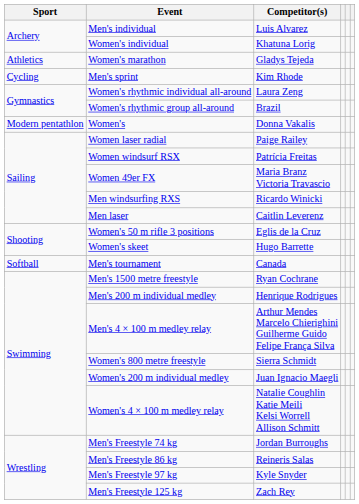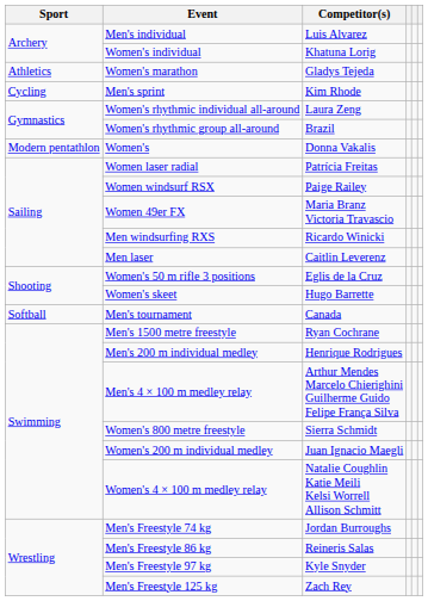Women laser radial | Competitor(s): Paige Railey -> Patrícia Freitas
Women windsurf RSX | Competitor(s): Patrícia Freitas -> Paige Railey
